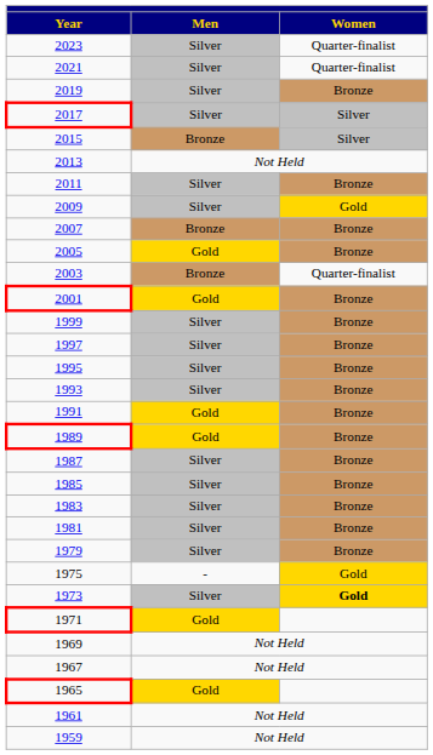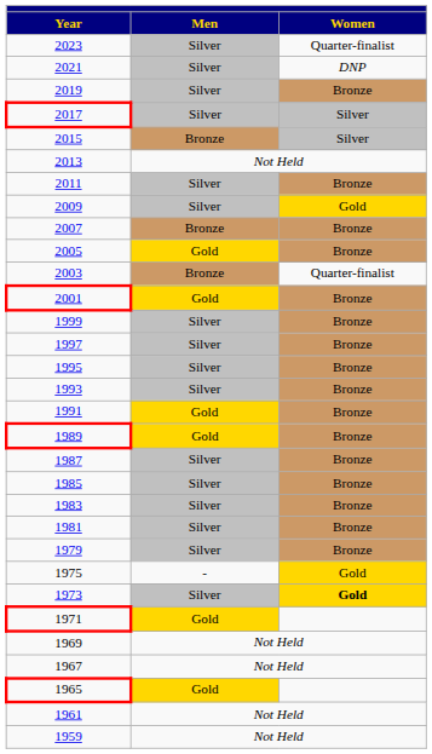2021 | Women: Quarter-finalist -> DNP
